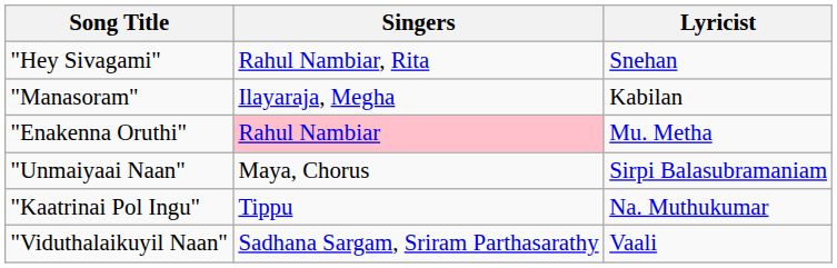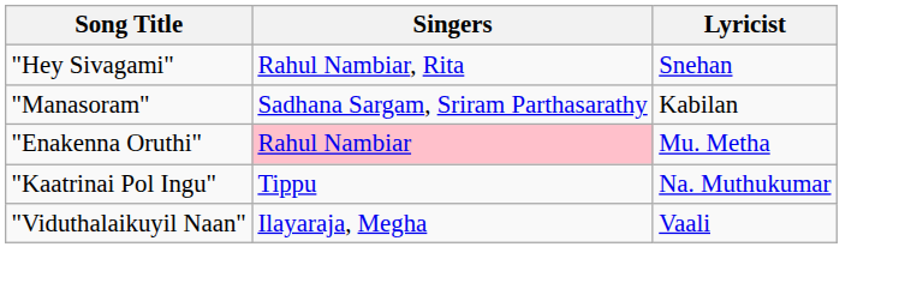"Manasoram" | Singers: Ilayaraja, Megha -> Sadhana Sargam, Sriram Parthasarathy
- row: "Unmaiyaai Naan" | Maya, Chorus | Sirpi Balasubramaniam
"Viduthalaikuyil Naan" | Singers: Sadhana Sargam, Sriram Parthasarathy -> Ilayaraja, Megha
